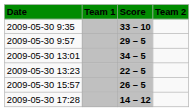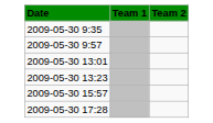- column: Score | 33 – 10 | 29 – 5 | 34 – 5 | 22 – 5 | 26 – 5 | 14 – 12
